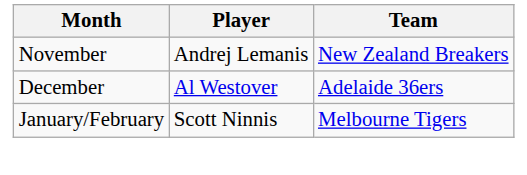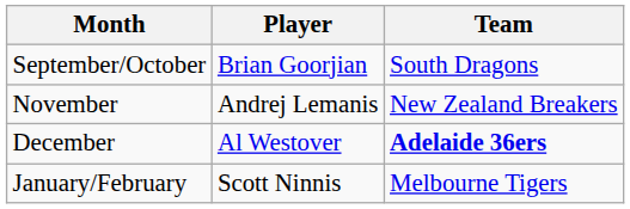+ row: September/October | Brian Goorjian | South Dragons
December | Team: normal -> bold
